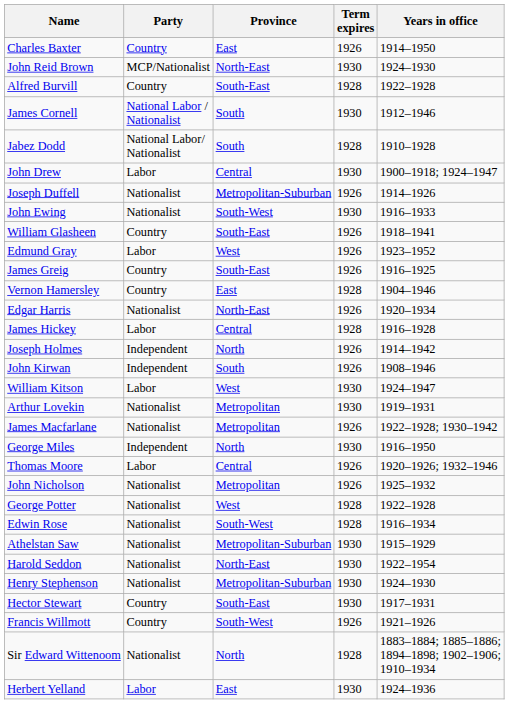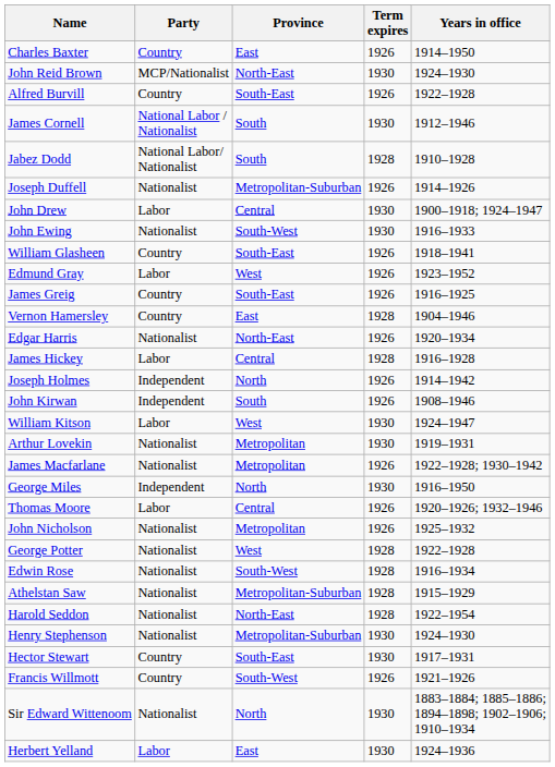Alfred Burvill | Term expires: 1928 -> 1926
rows swapped: John Drew <-> Joseph Duffell
Athelstan Saw | Term expires: 1930 -> 1928
Harold Seddon | Term expires: 1930 -> 1928
Sir Edward Wittenoom | Term expires: 1928 -> 1930
